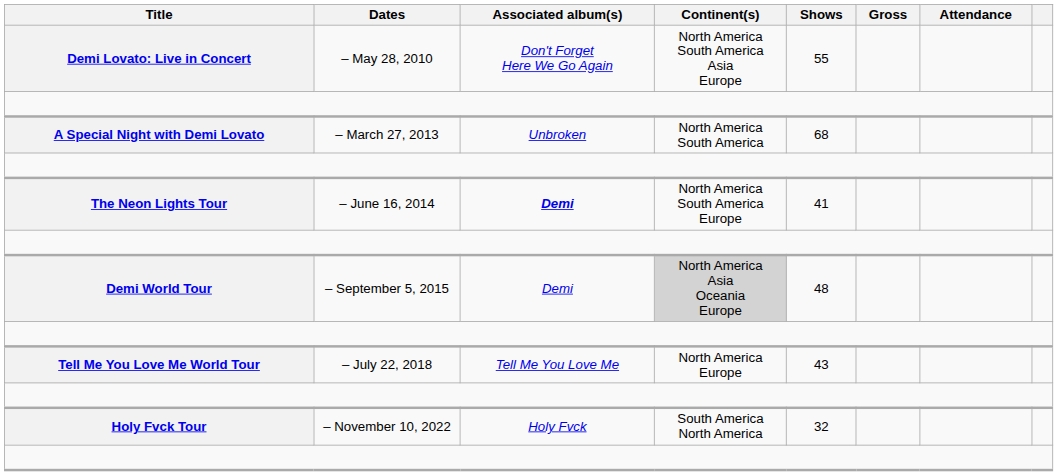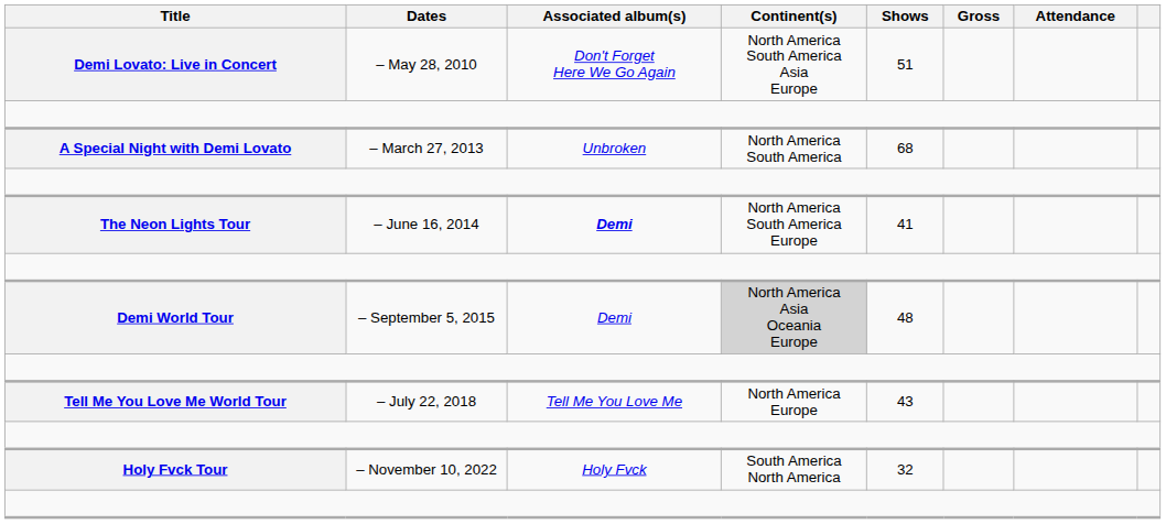Demi Lovato: Live in Concert | Shows: 55 -> 51
